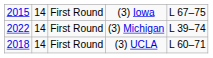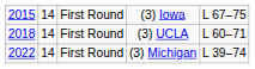rows swapped: (3) UCLA <-> (3) Michigan
